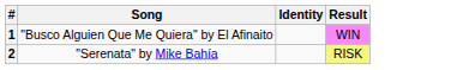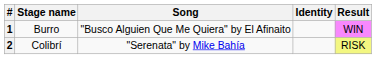+ column: Stage name | Burro | Colibrí
